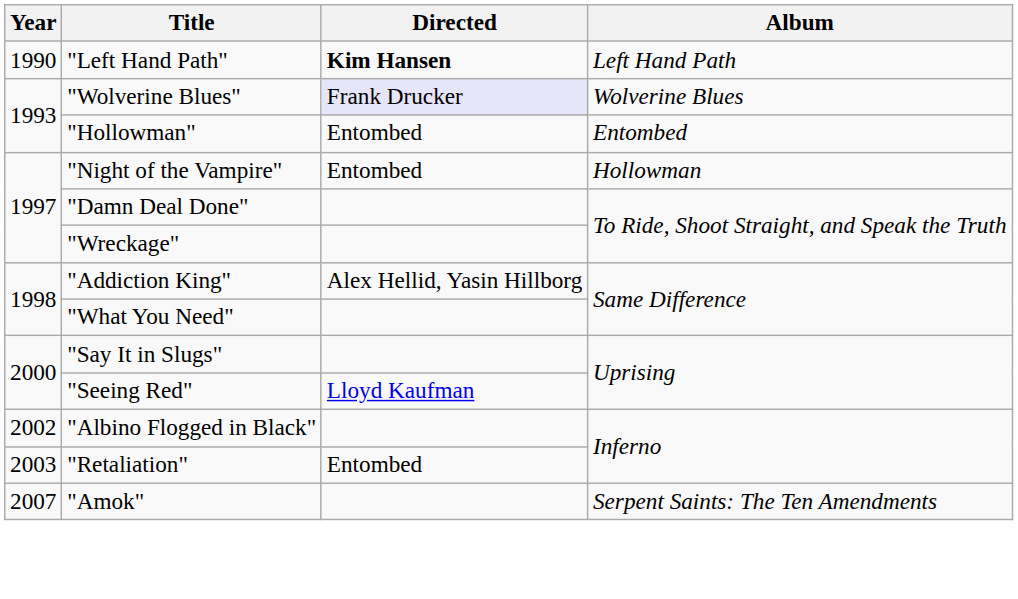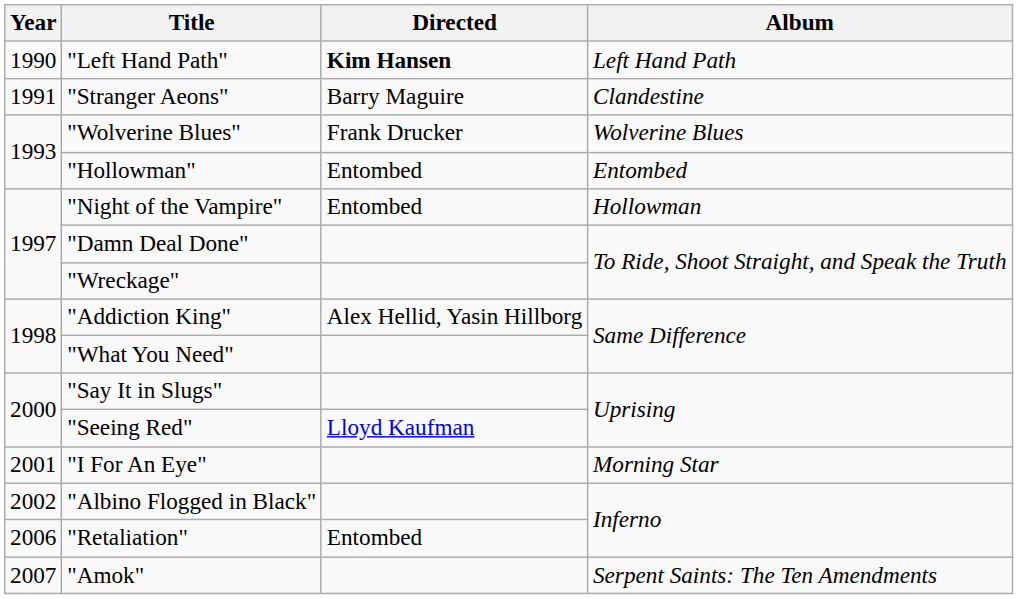+ row: 1991 | "Stranger Aeons" | Barry Maguire | Clandestine
"Wolverine Blues" | Directed: lavender background -> no background
+ row: 2001 | "I For An Eye" | Morning Star
"Retaliation" | Year: 2003 -> 2006
